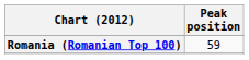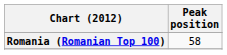Romania (Romanian Top 100) | Peak position: 59 -> 58
